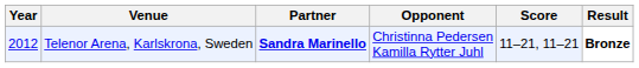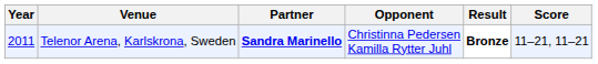columns swapped: Score <-> Result
Telenor Arena, Karlskrona, Sweden | Year: 2012 -> 2011
